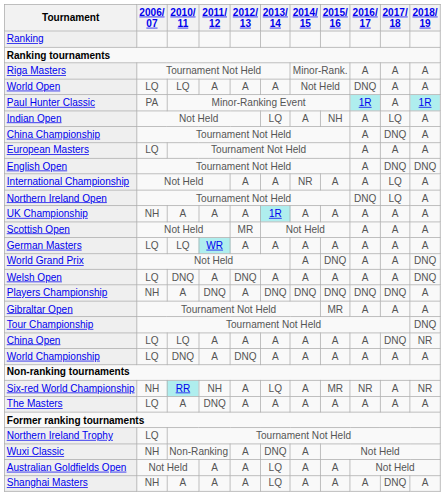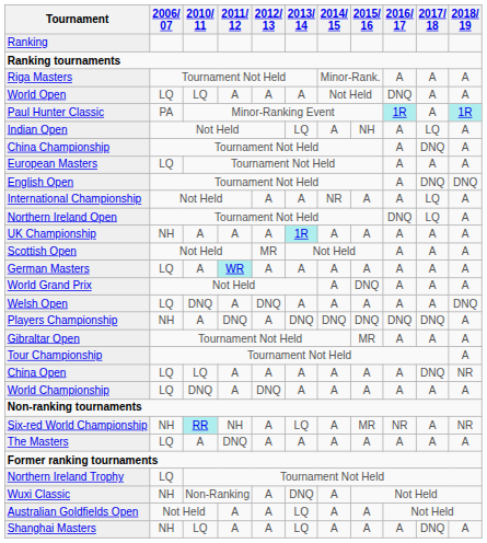German Masters | 2010/ 11: LQ -> A
World Grand Prix | 2018/ 19: DNQ -> A
Tour Championship | 2018/ 19: DNQ -> A
Shanghai Masters | 2010/ 11: A -> LQ
